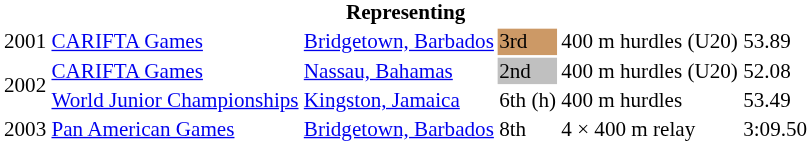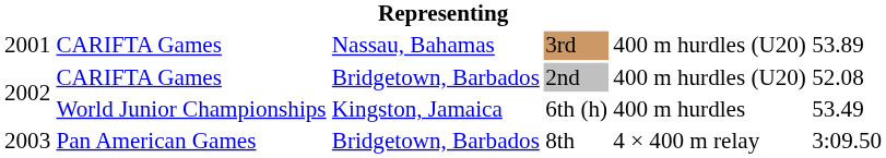3rd | column 3: Bridgetown, Barbados -> Nassau, Bahamas
2nd | column 3: Nassau, Bahamas -> Bridgetown, Barbados
